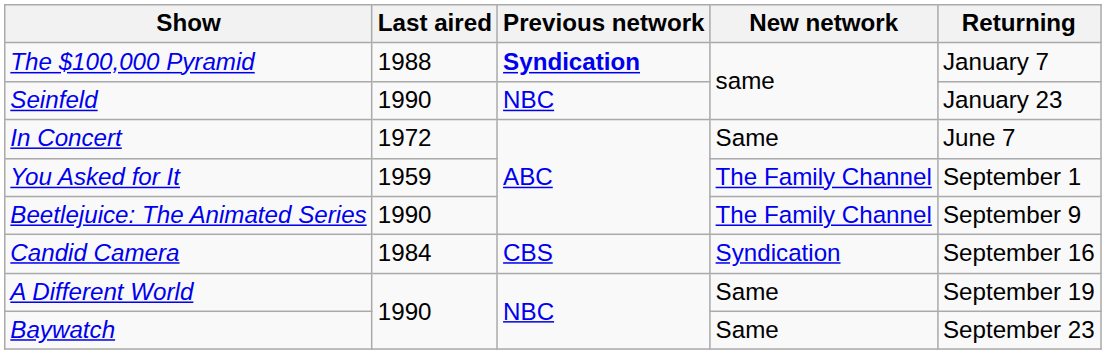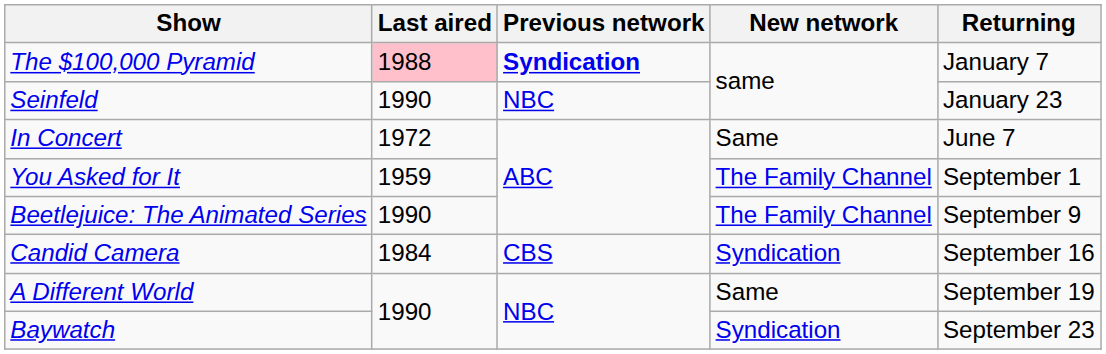The $100,000 Pyramid | Last aired: no background -> pink background
Baywatch | New network: Same -> Syndication
